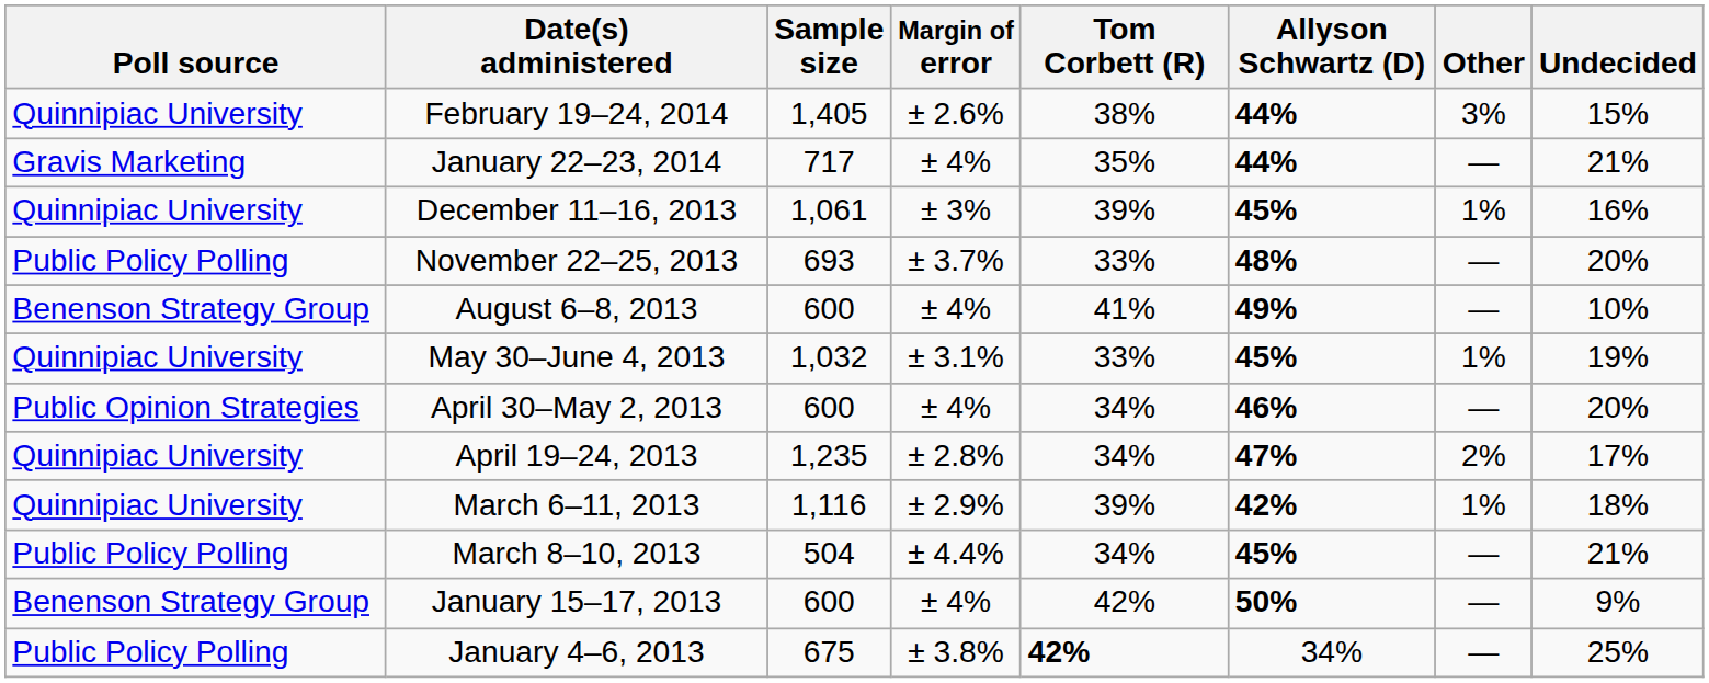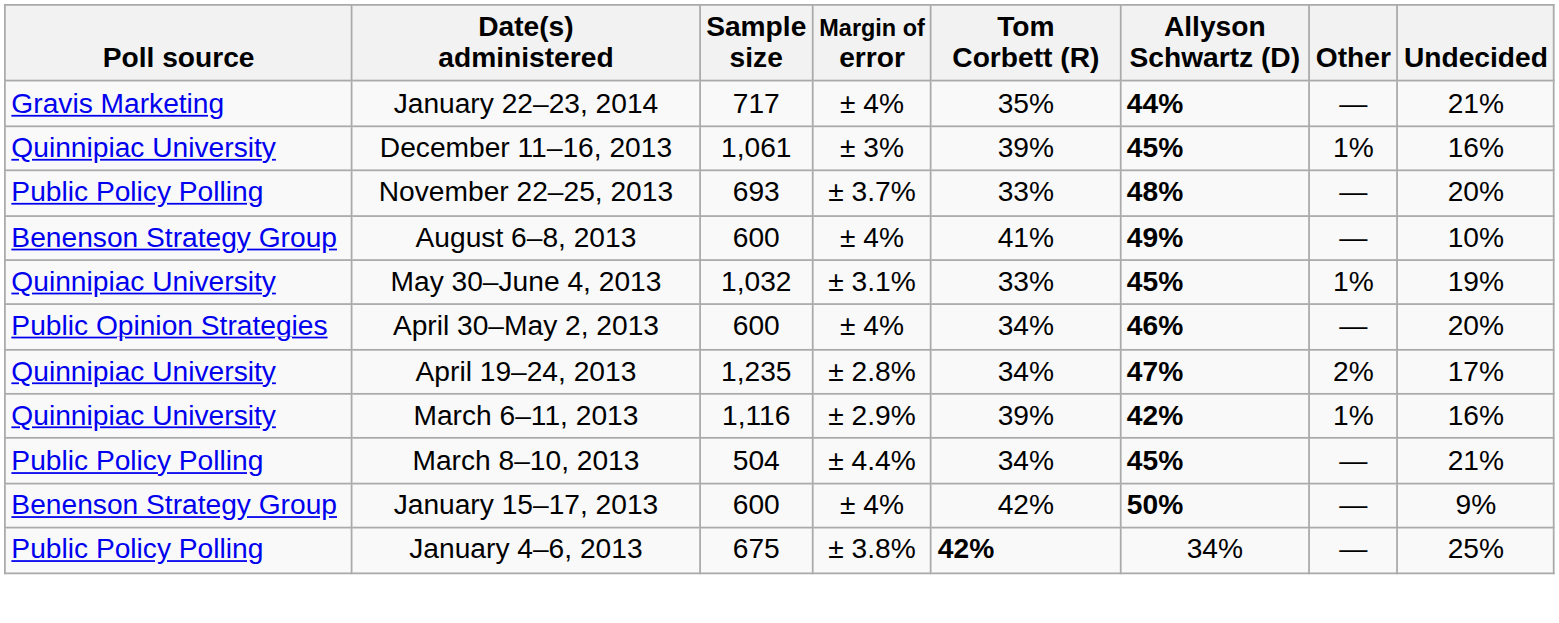- row: Quinnipiac University | February 19–24, 2014 | 1,405 | ± 2.6% | 38% | 44% | 3% | 15%
March 6–11, 2013 | Undecided: 18% -> 16%
